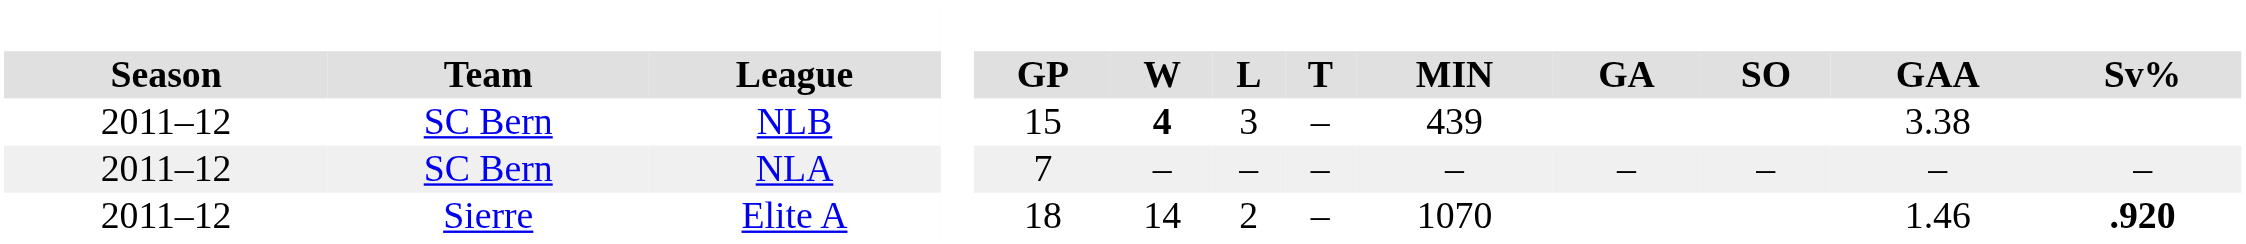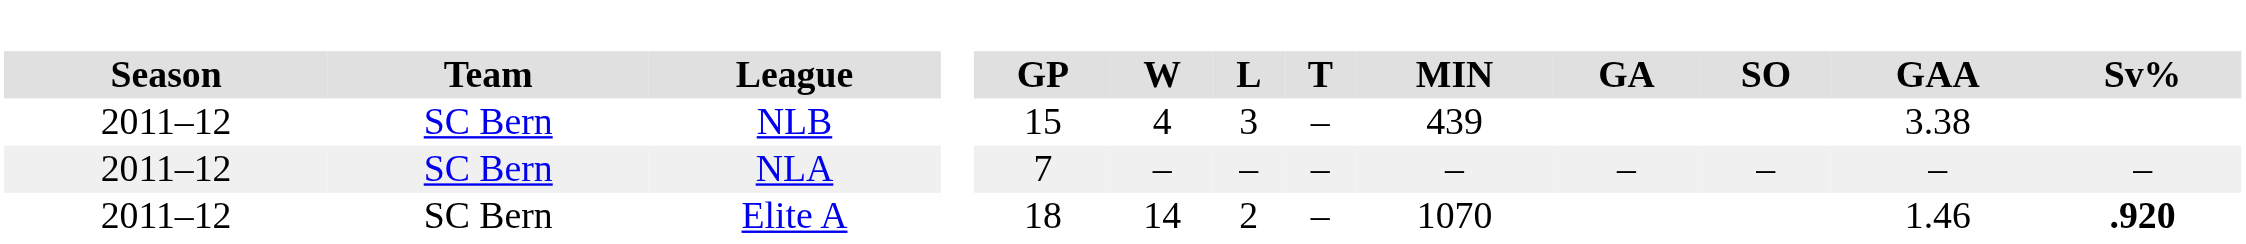NLB | W: bold -> normal
Elite A | Team: Sierre -> SC Bern
